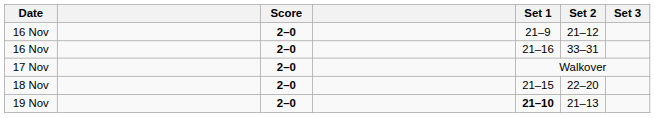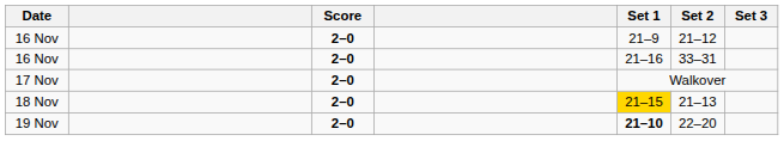18 Nov | Set 1: no background -> gold background
18 Nov | Set 2: 22–20 -> 21–13
19 Nov | Set 2: 21–13 -> 22–20
